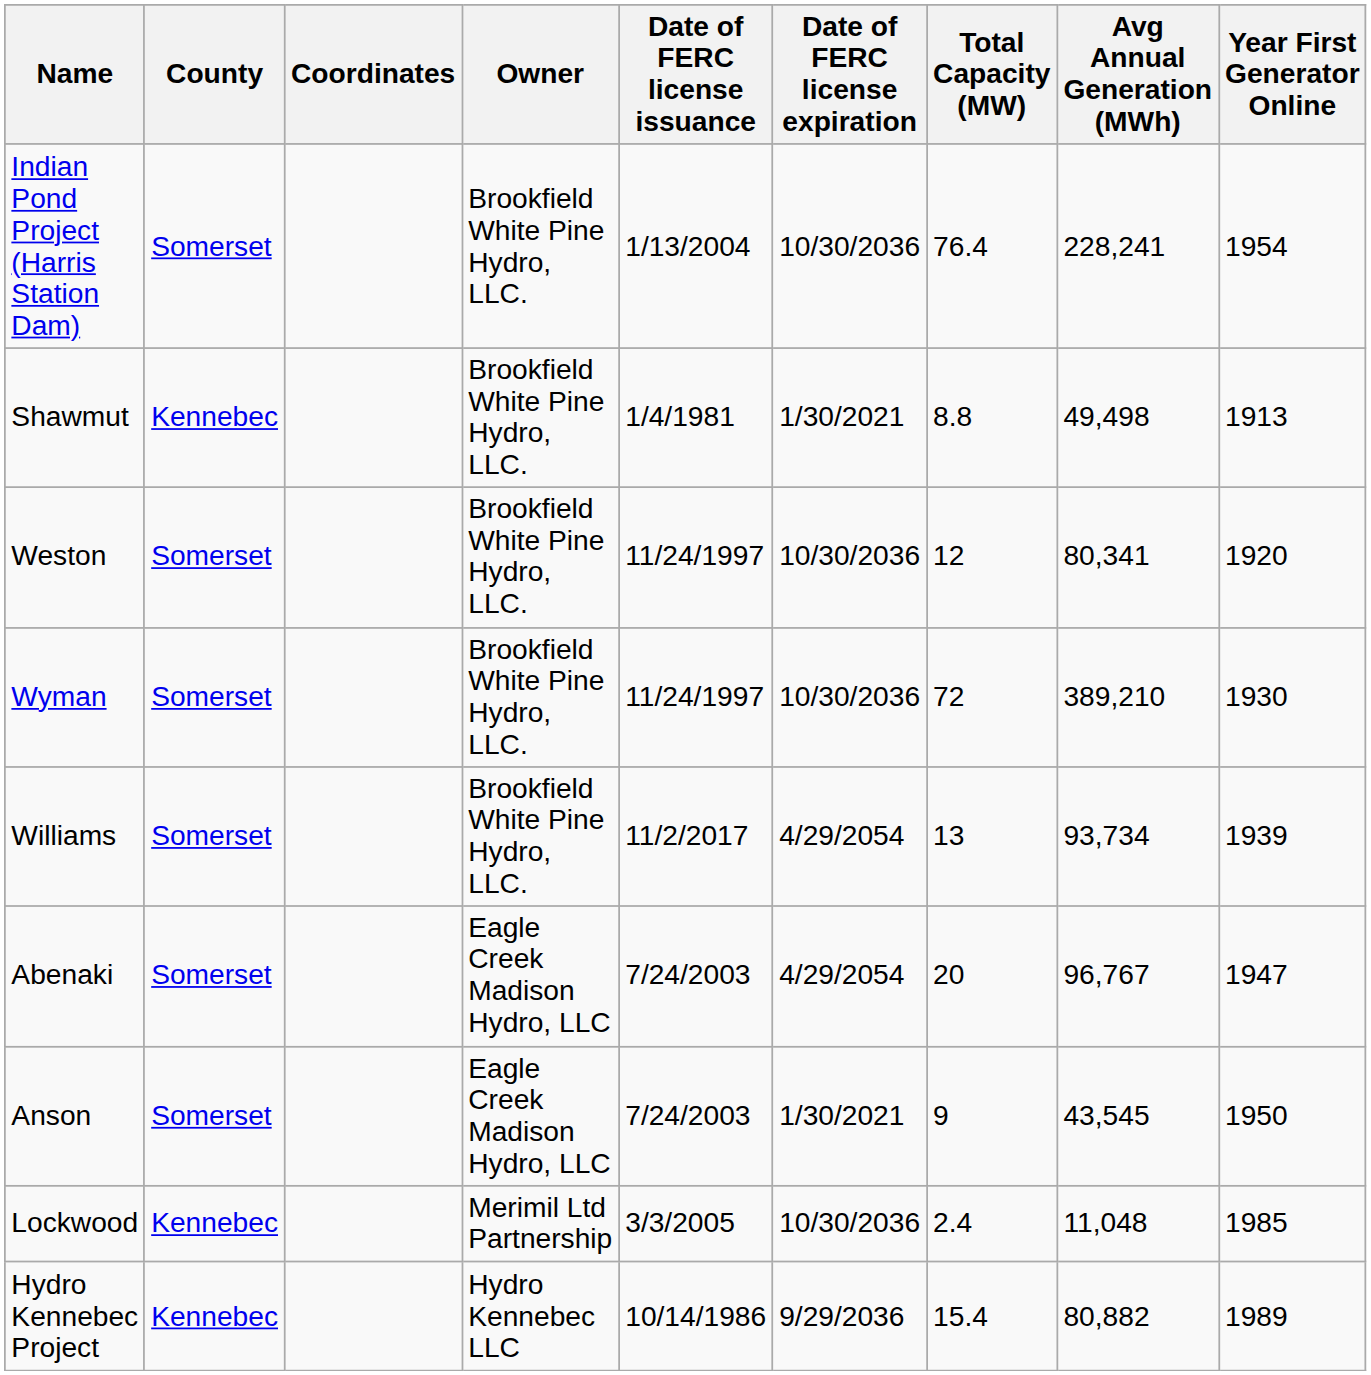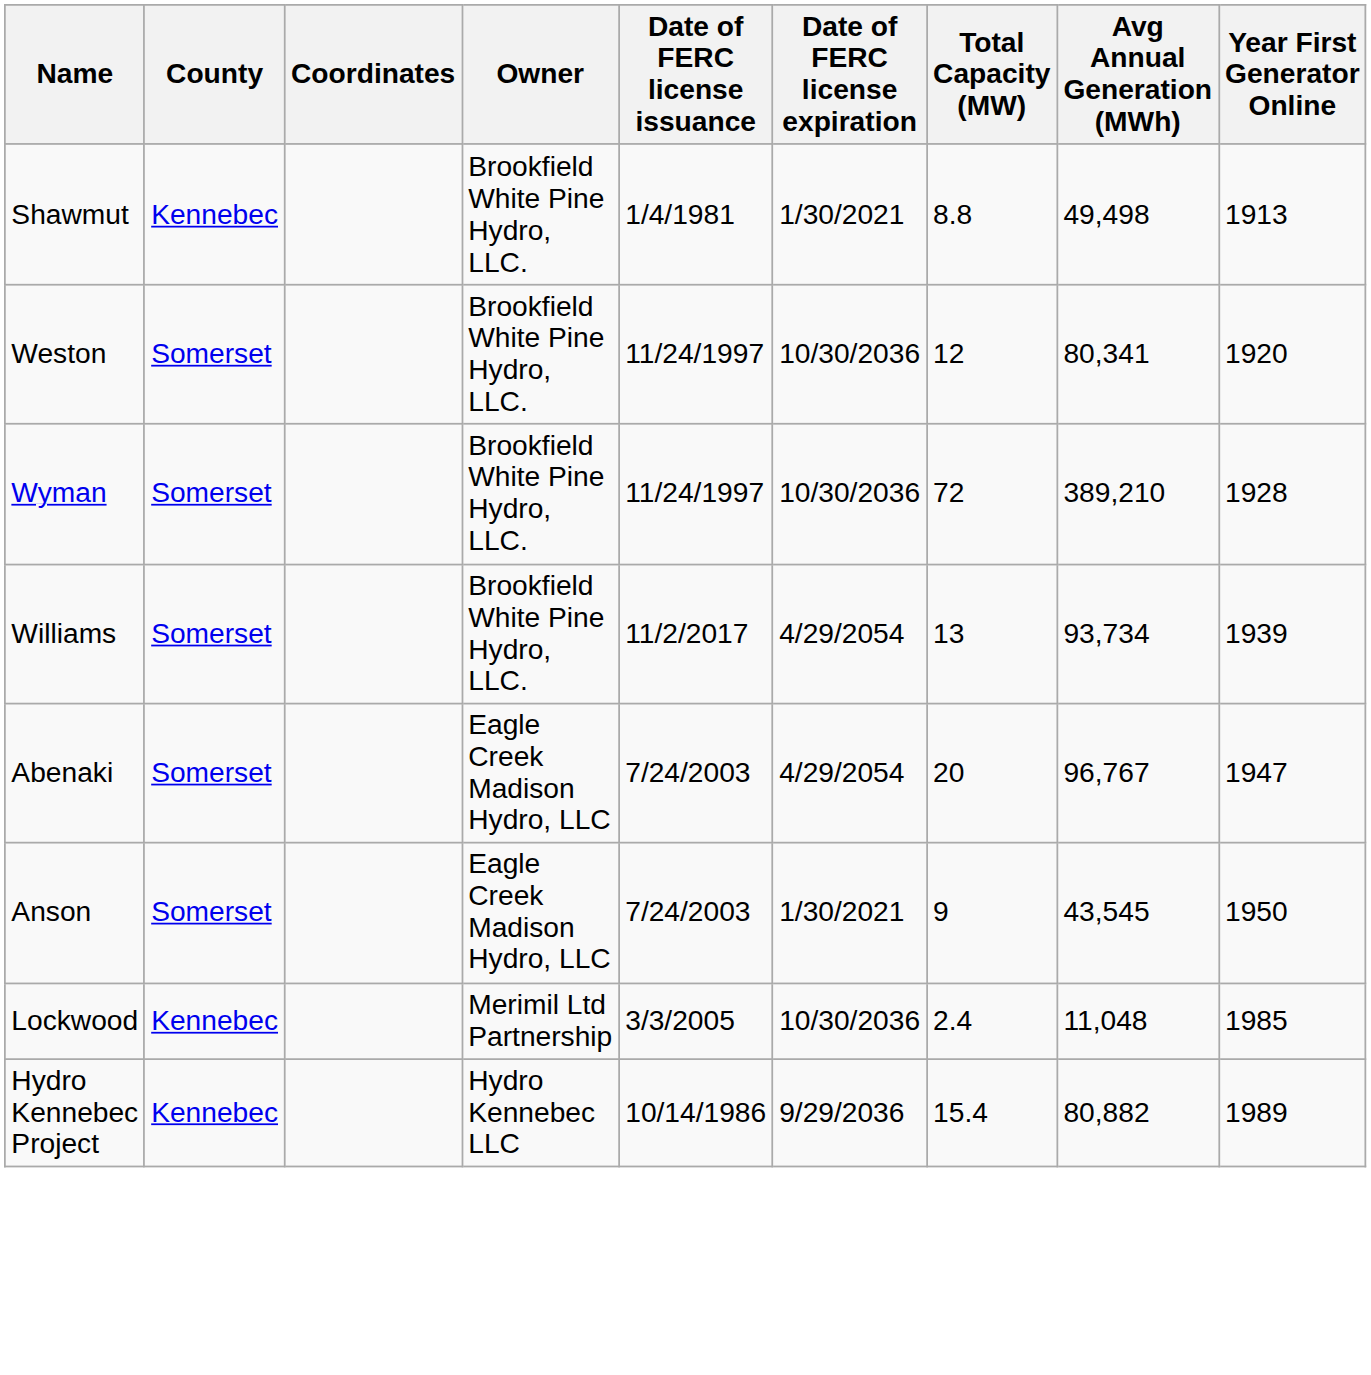- row: Indian Pond Project (Harris Station Dam) | Somerset | Brookfield White Pine Hydro, LLC. | 1/13/2004 | 10/30/2036 | 76.4 | 228,241 | 1954
Wyman | Year First Generator Online: 1930 -> 1928
